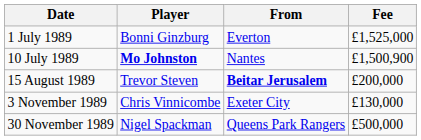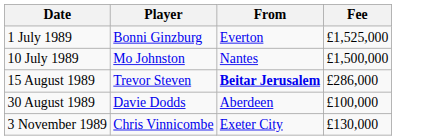10 July 1989 | Player: bold -> normal
10 July 1989 | Fee: £1,500,900 -> £1,500,000
15 August 1989 | Fee: £200,000 -> £286,000
+ row: 30 August 1989 | Davie Dodds | Aberdeen | £100,000
- row: 30 November 1989 | Nigel Spackman | Queens Park Rangers | £500,000
